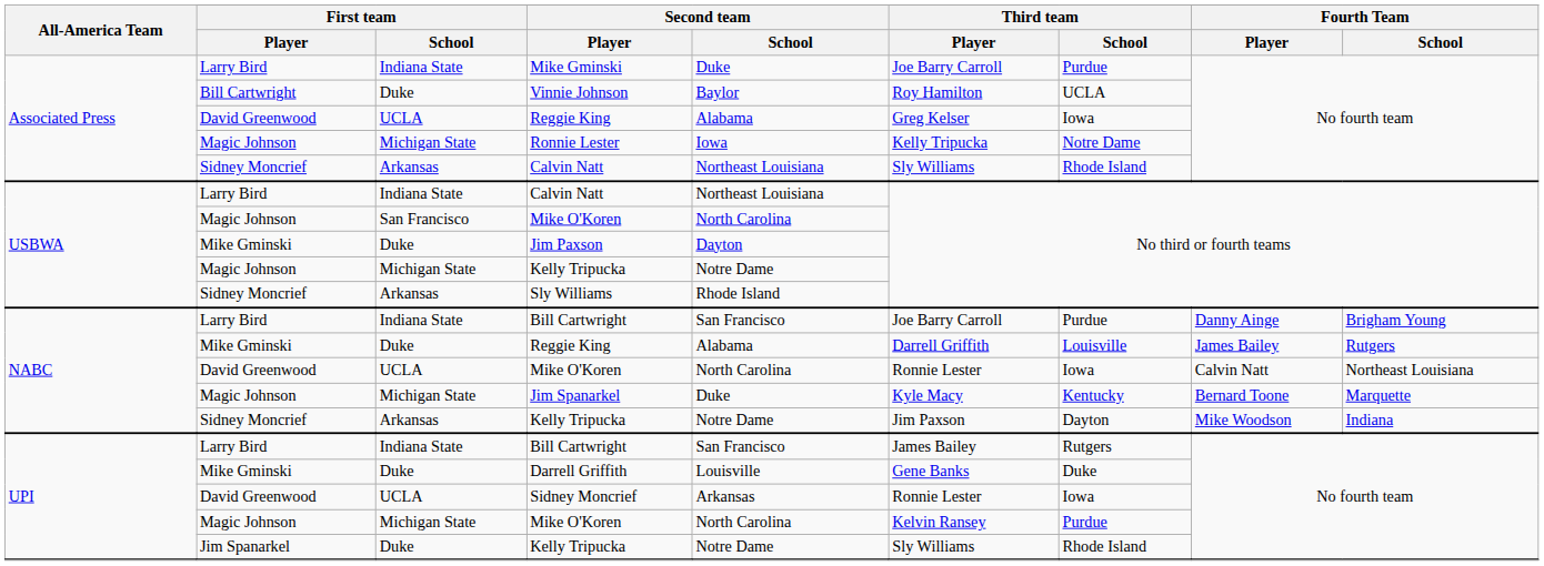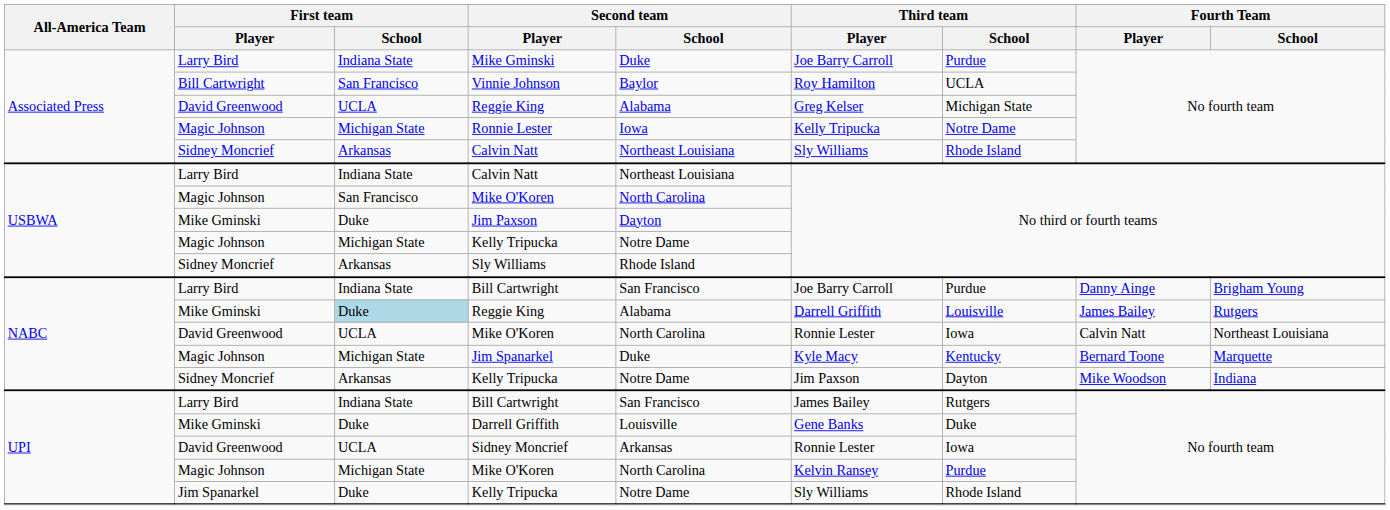Vinnie Johnson | First team / School: Duke -> San Francisco
Associated Press / Reggie King | Third team / School: Iowa -> Michigan State
NABC / Reggie King | First team / School: no background -> lightblue background
